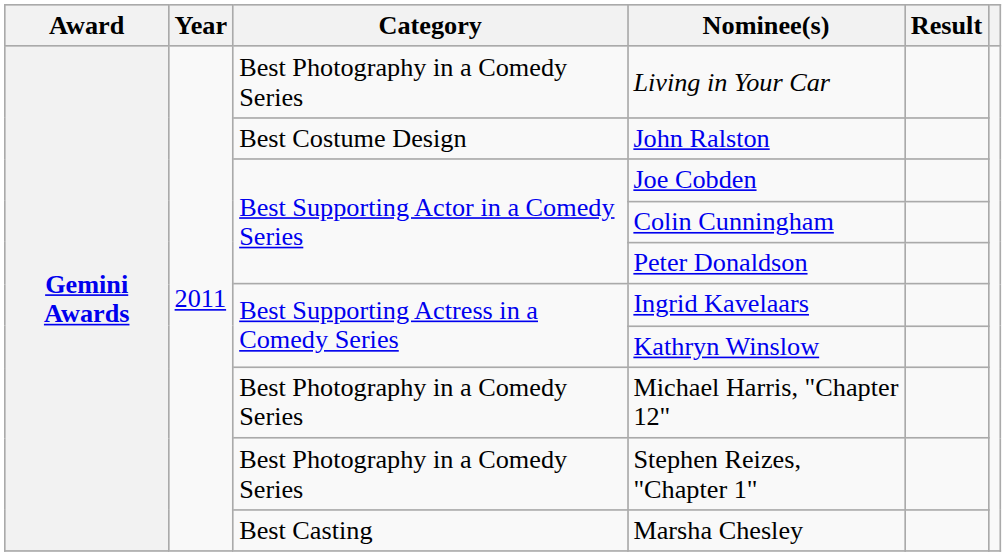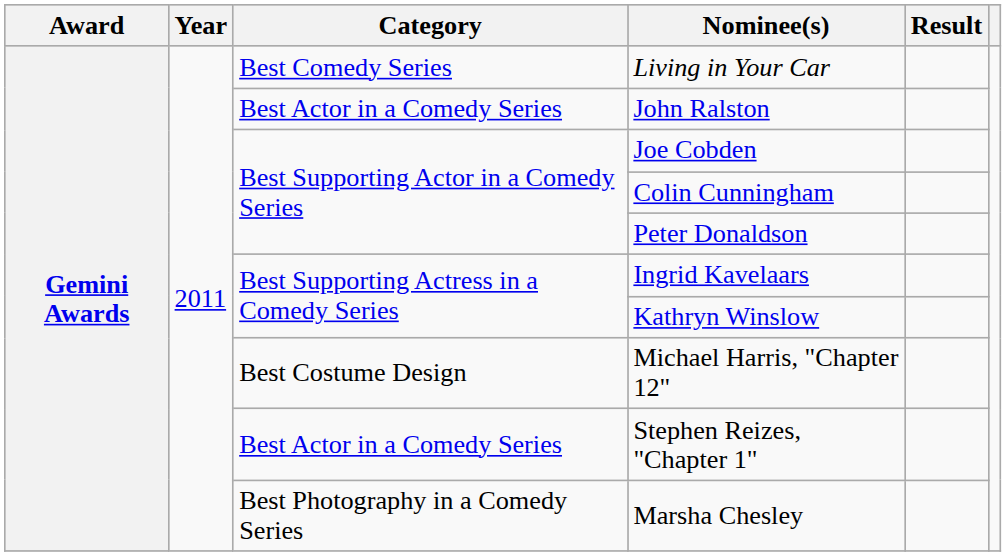Living in Your Car | Category: Best Photography in a Comedy Series -> Best Comedy Series
John Ralston | Category: Best Costume Design -> Best Actor in a Comedy Series
Michael Harris, "Chapter 12" | Category: Best Photography in a Comedy Series -> Best Costume Design
Stephen Reizes, "Chapter 1" | Category: Best Photography in a Comedy Series -> Best Actor in a Comedy Series
Marsha Chesley | Category: Best Casting -> Best Photography in a Comedy Series
